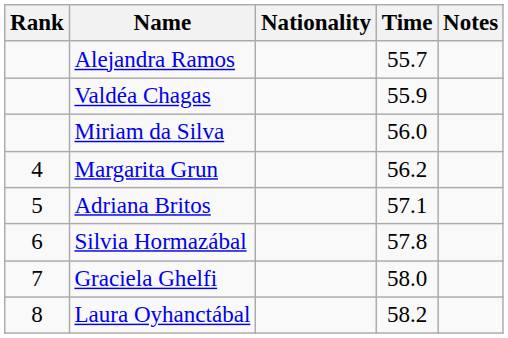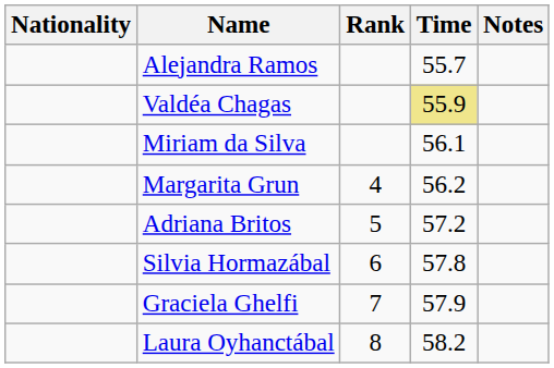columns swapped: Rank <-> Nationality
Valdéa Chagas | Time: no background -> khaki background
Miriam da Silva | Time: 56.0 -> 56.1
Adriana Britos | Time: 57.1 -> 57.2
Graciela Ghelfi | Time: 58.0 -> 57.9
